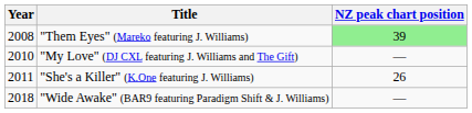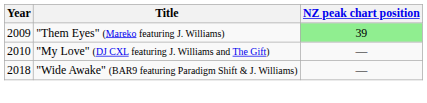"Them Eyes" (Mareko featuring J. Williams) | Year: 2008 -> 2009
- row: 2011 | "She's a Killer" (K.One featuring J. Williams) | 26
